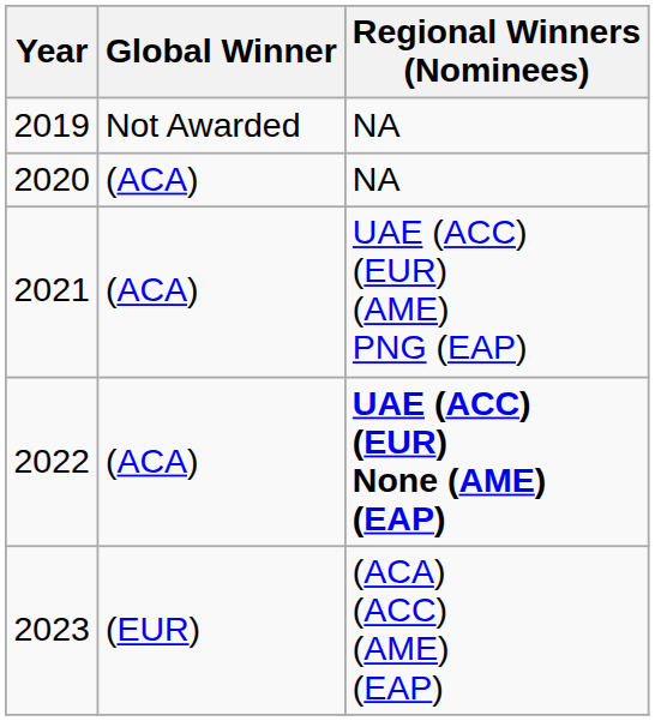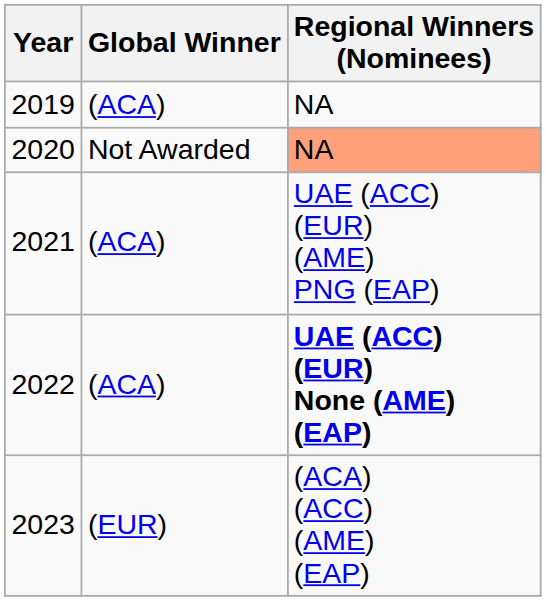2019 | Global Winner: Not Awarded -> (ACA)
2020 | Global Winner: (ACA) -> Not Awarded
2020 | Regional Winners (Nominees): no background -> lightsalmon background
